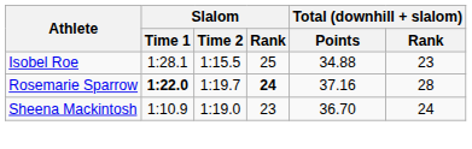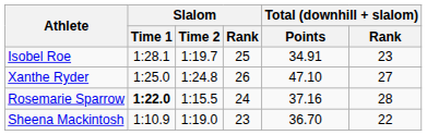Isobel Roe | Slalom / Time 2: 1:15.5 -> 1:19.7
Isobel Roe | Total (downhill + slalom) / Points: 34.88 -> 34.91
+ row: Xanthe Ryder | 1:25.0 | 1:24.8 | 26 | 47.10 | 27
Rosemarie Sparrow | Slalom / Time 2: 1:19.7 -> 1:15.5
Rosemarie Sparrow | Slalom / Rank: bold -> normal
Sheena Mackintosh | Total (downhill + slalom) / Rank: 24 -> 22
